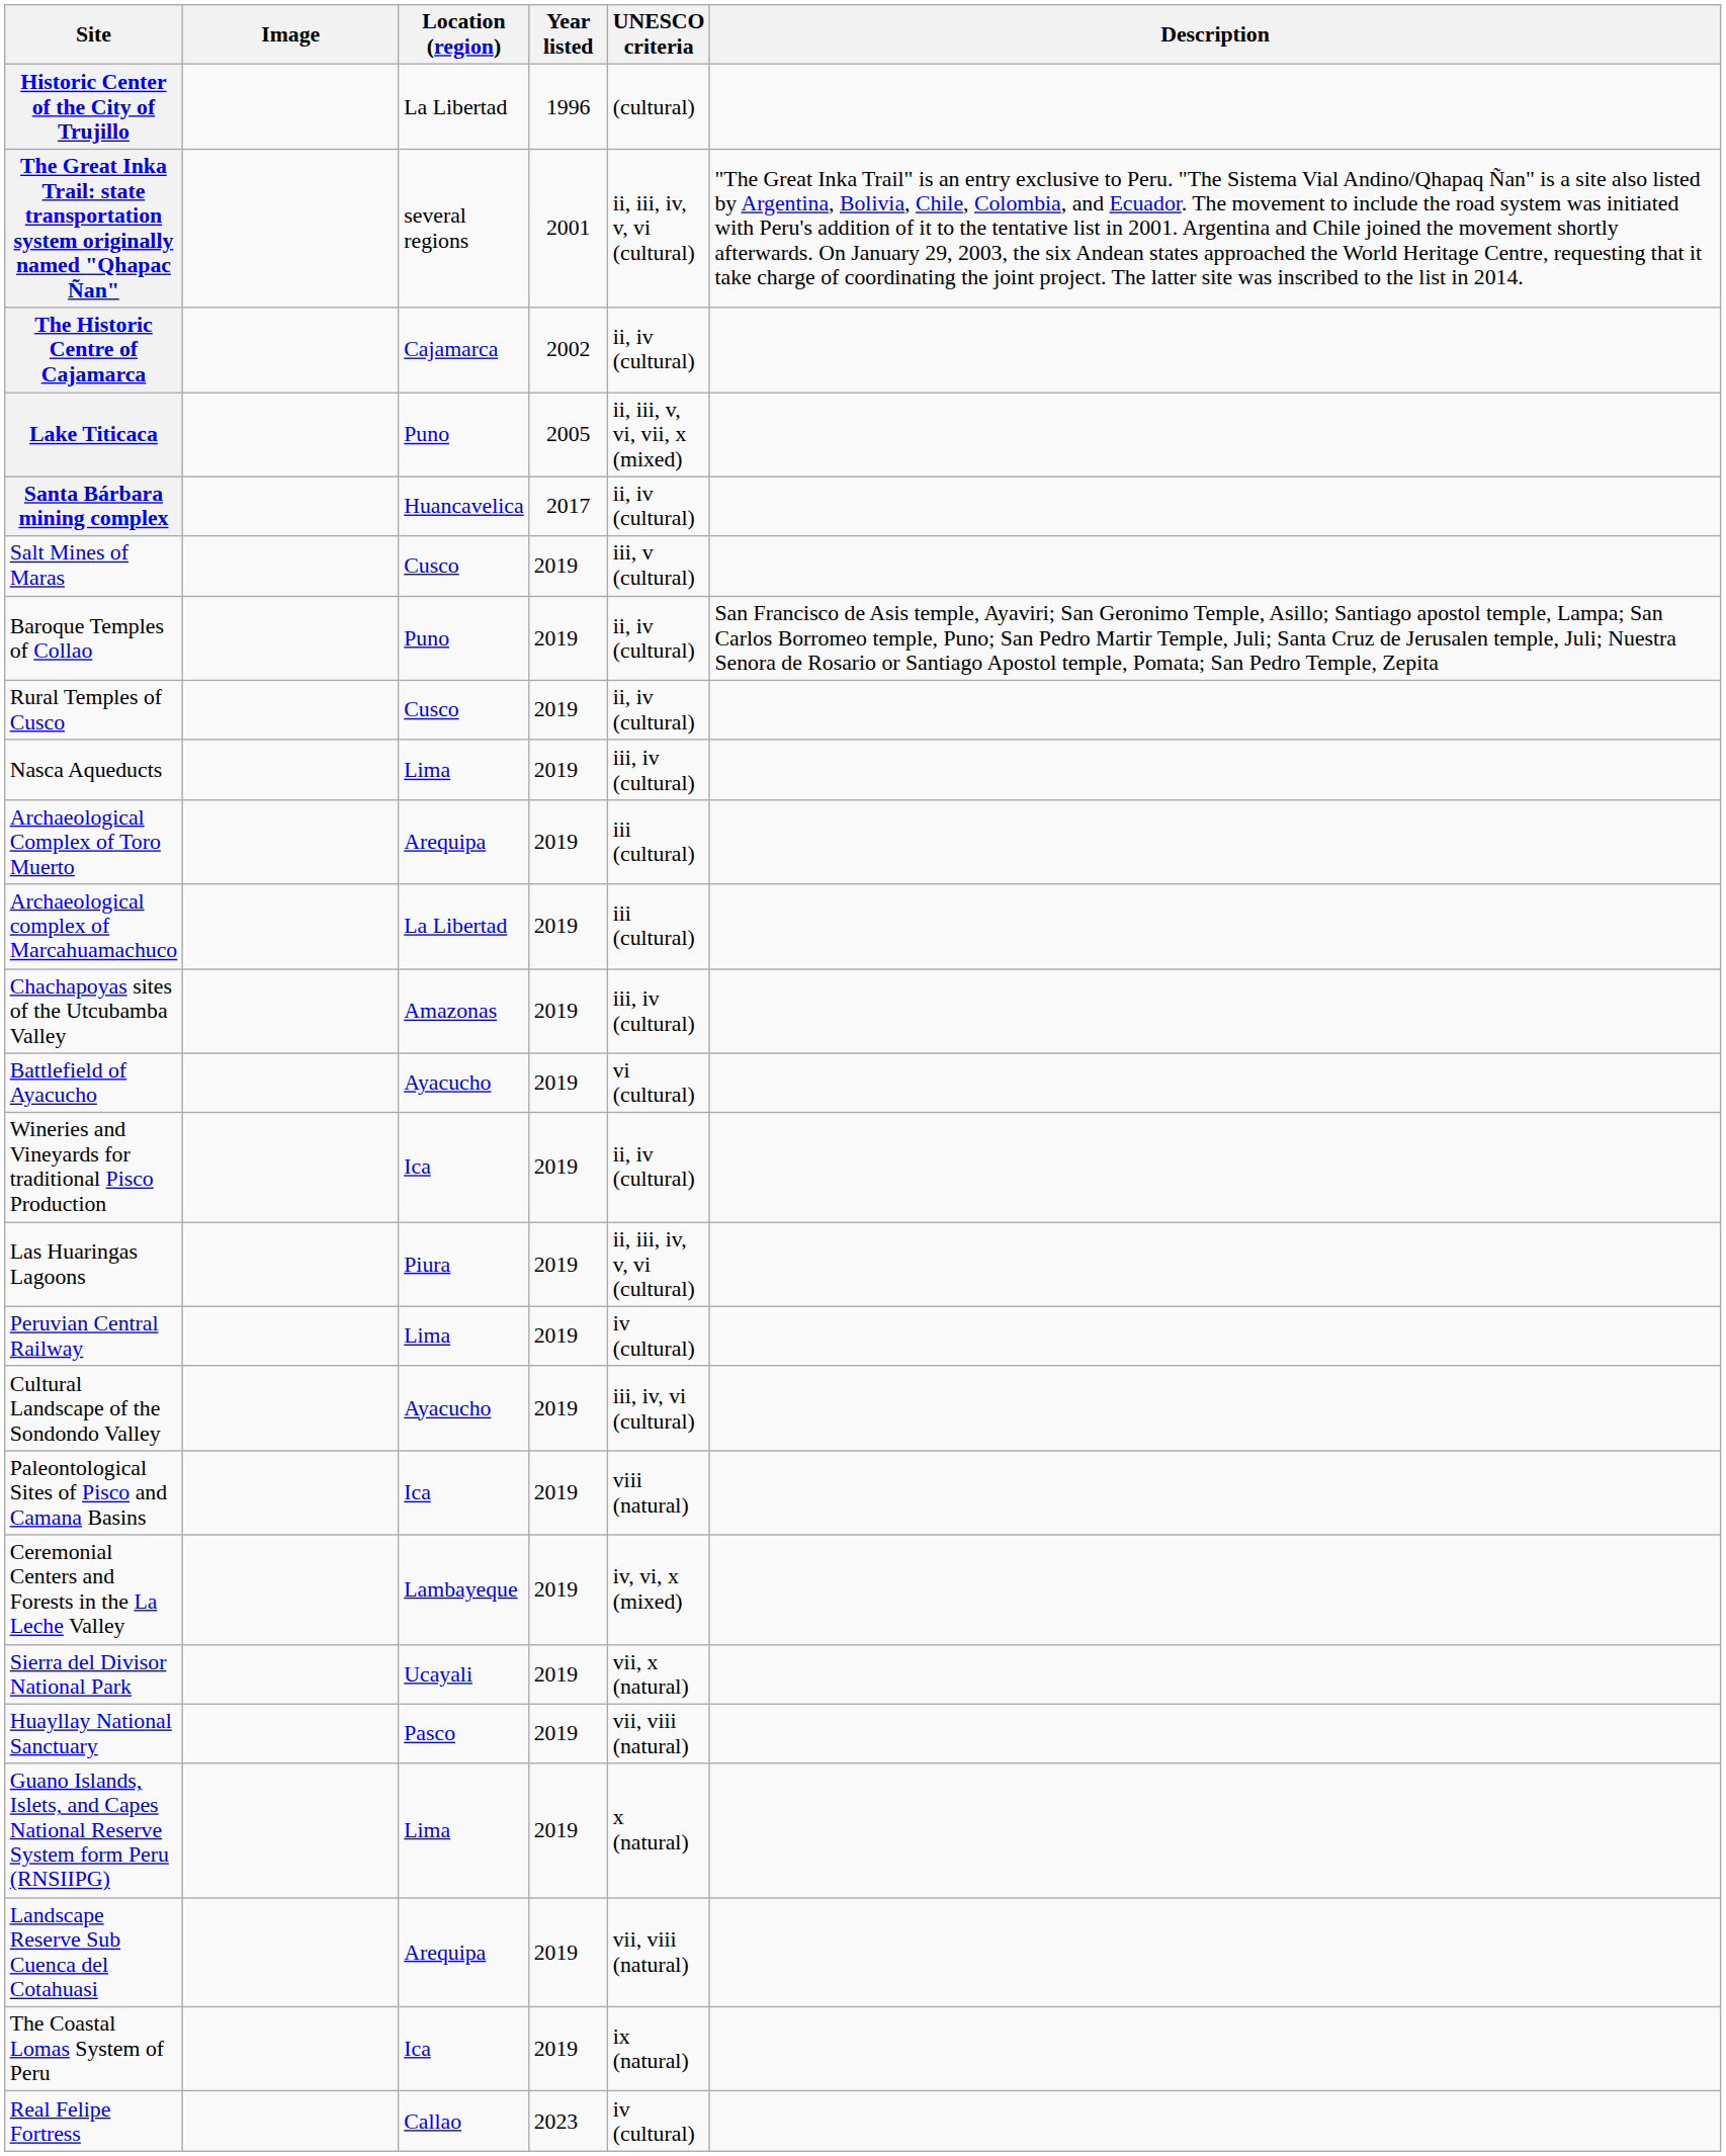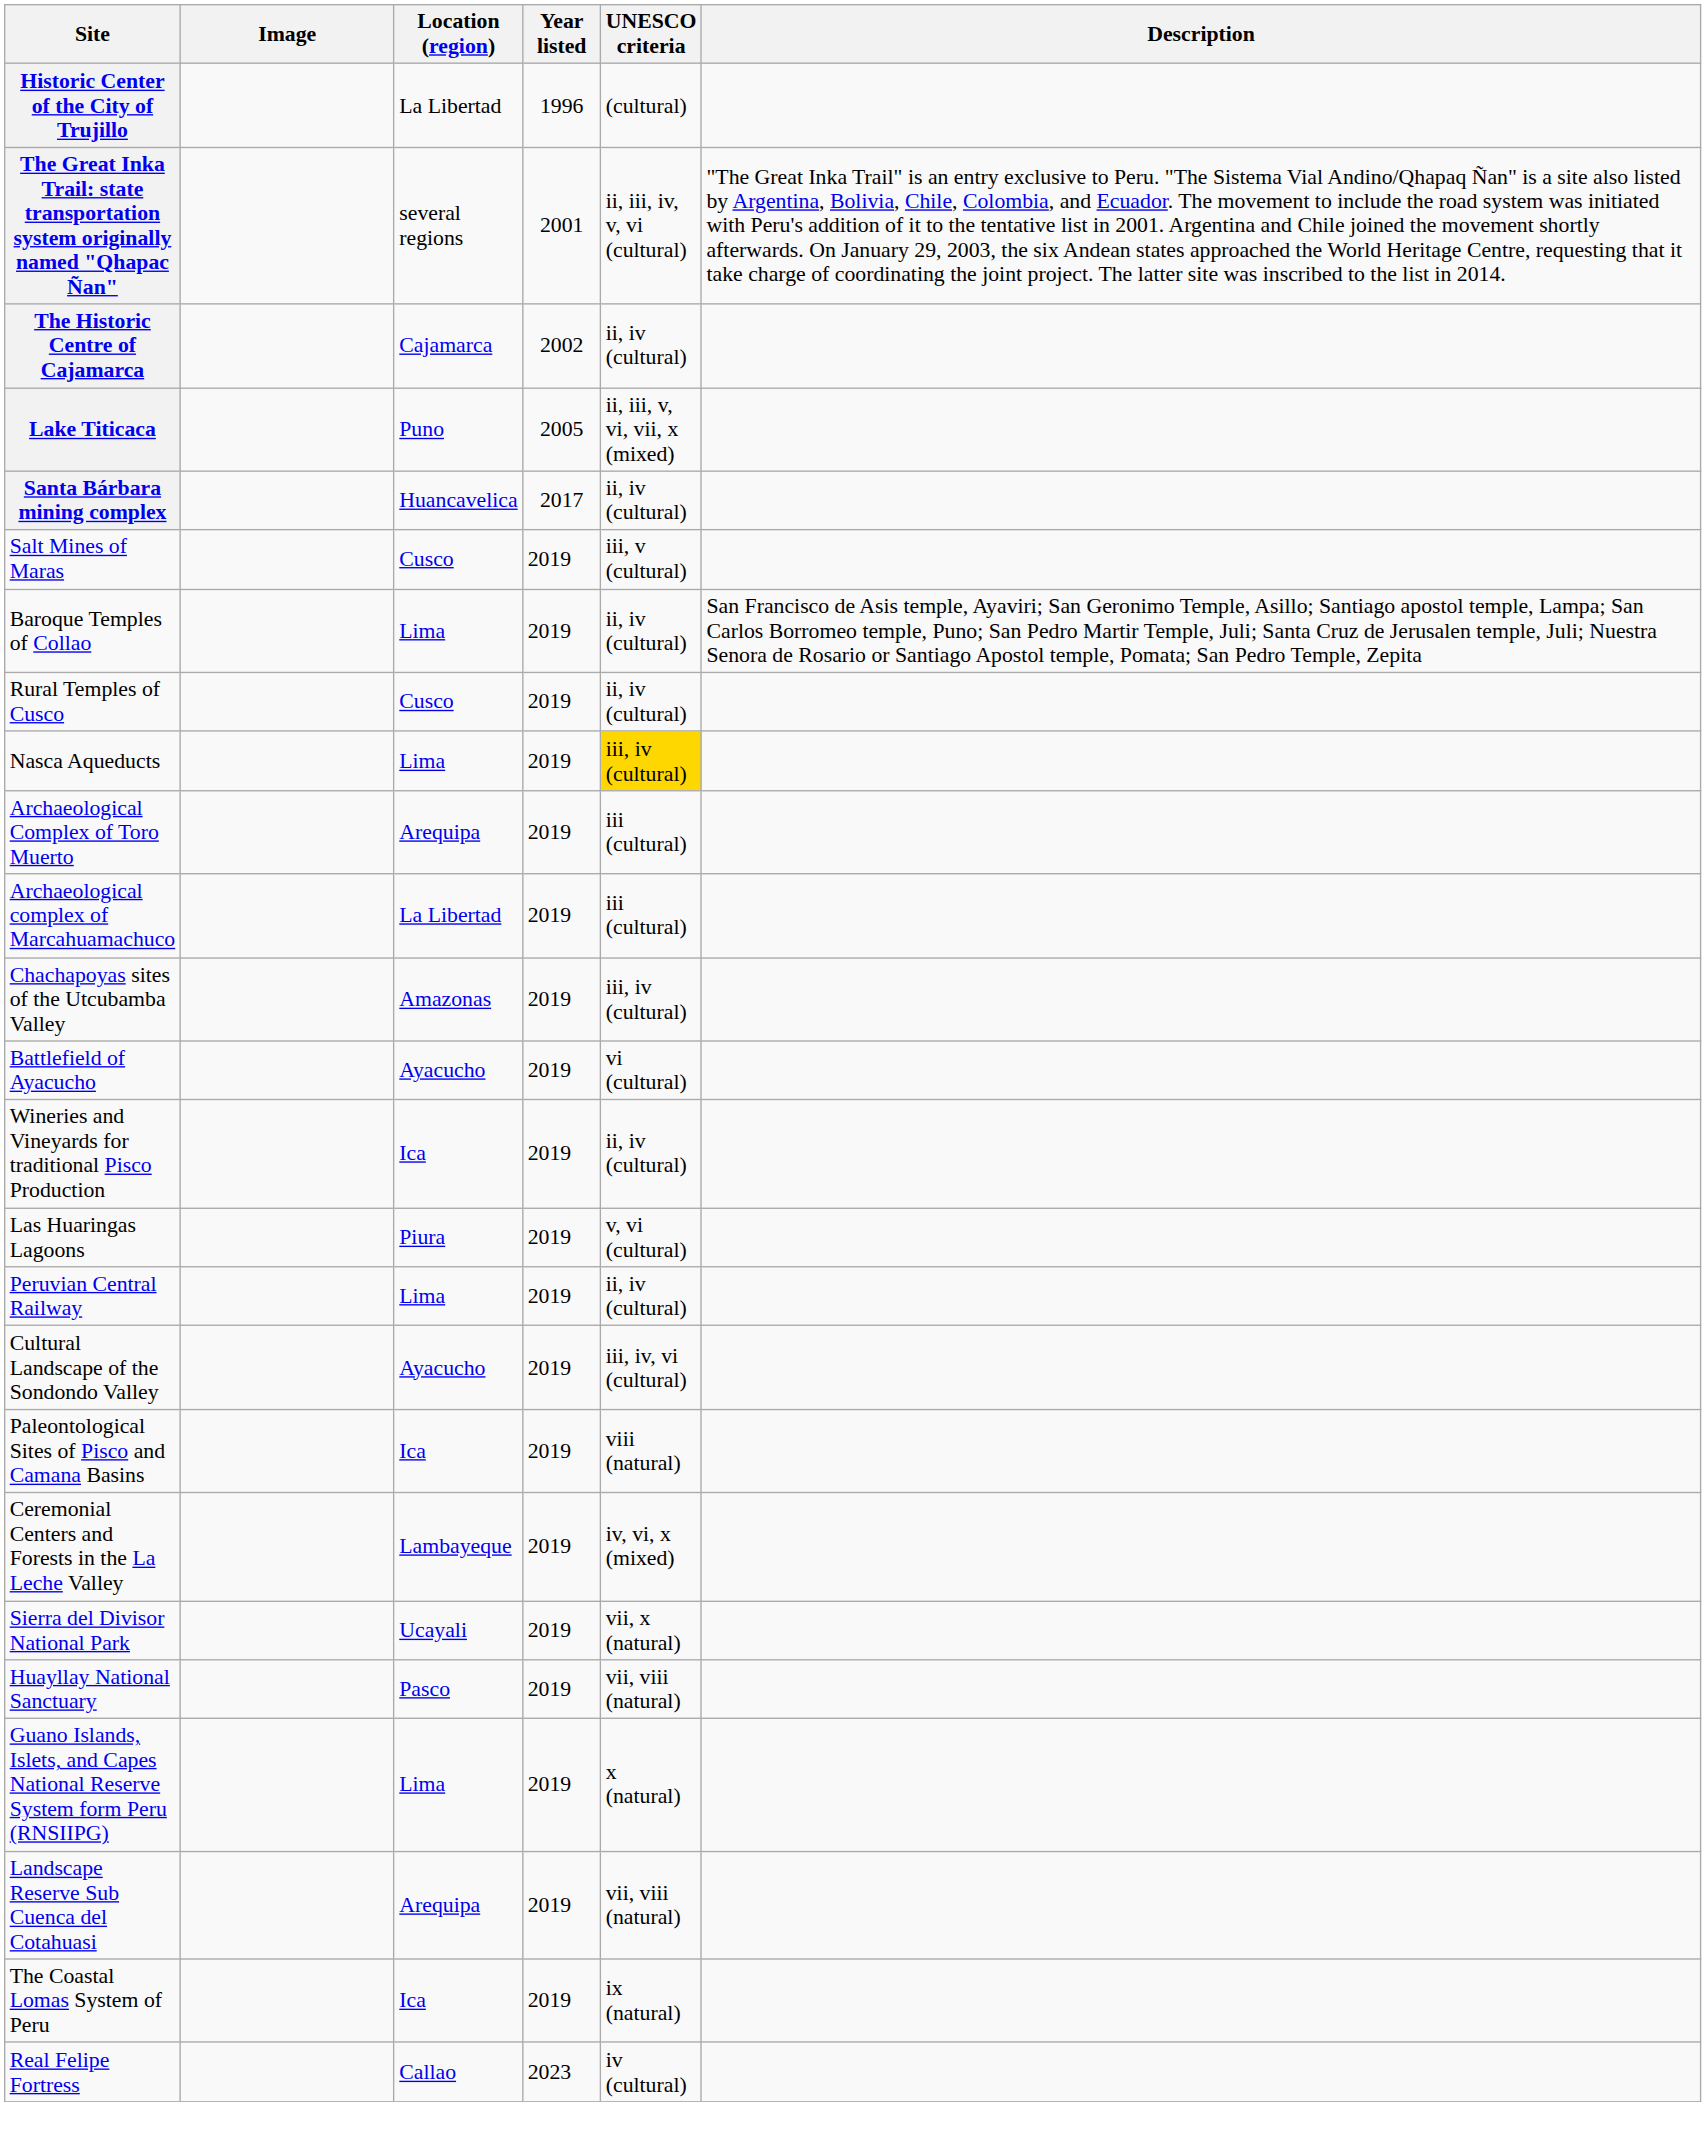Baroque Temples of Collao | Location (region): Puno -> Lima
Nasca Aqueducts | UNESCO criteria: no background -> gold background
Las Huaringas Lagoons | UNESCO criteria: ii, iii, iv, v, vi (cultural) -> v, vi (cultural)
Peruvian Central Railway | UNESCO criteria: iv (cultural) -> ii, iv (cultural)
